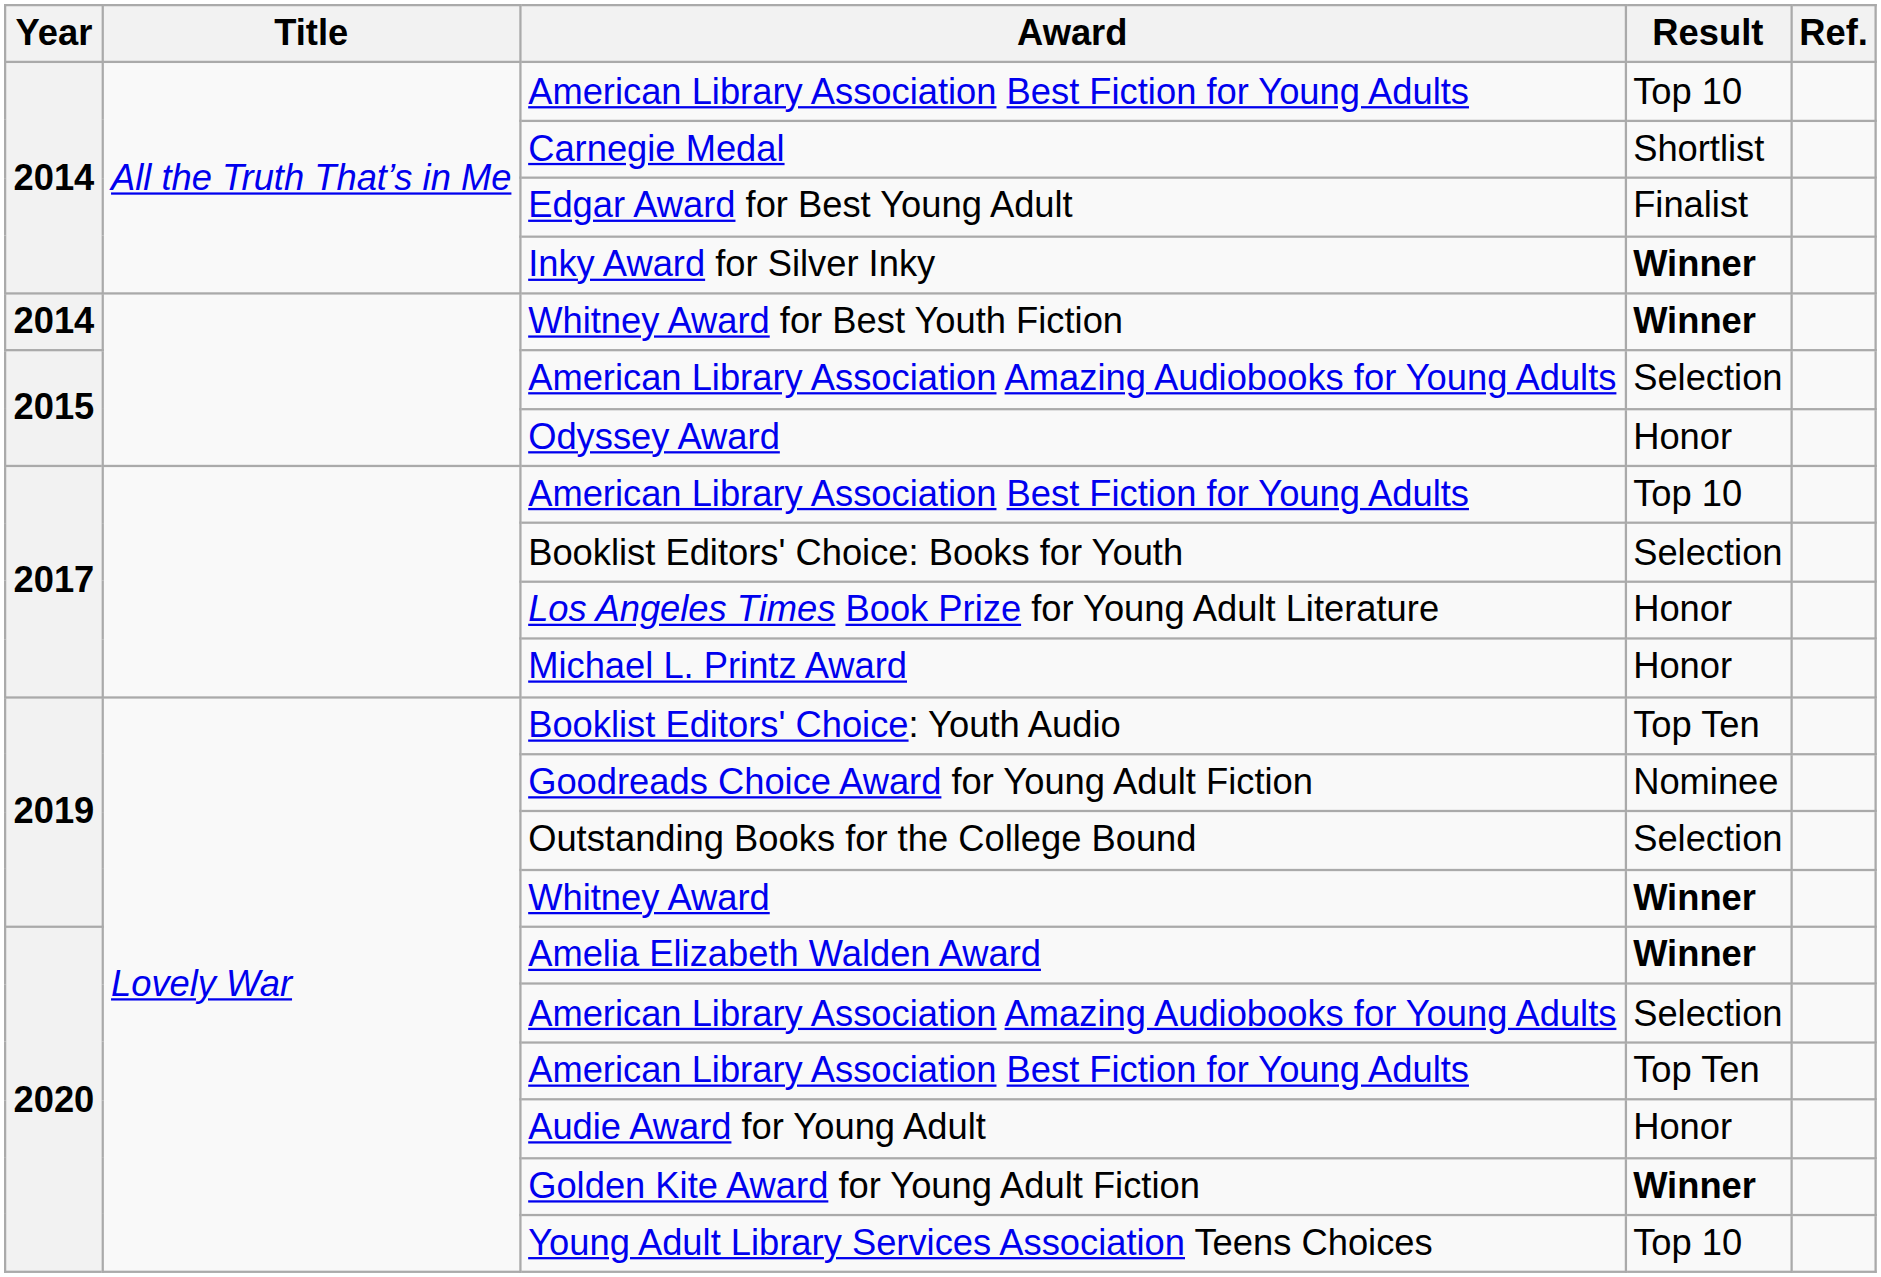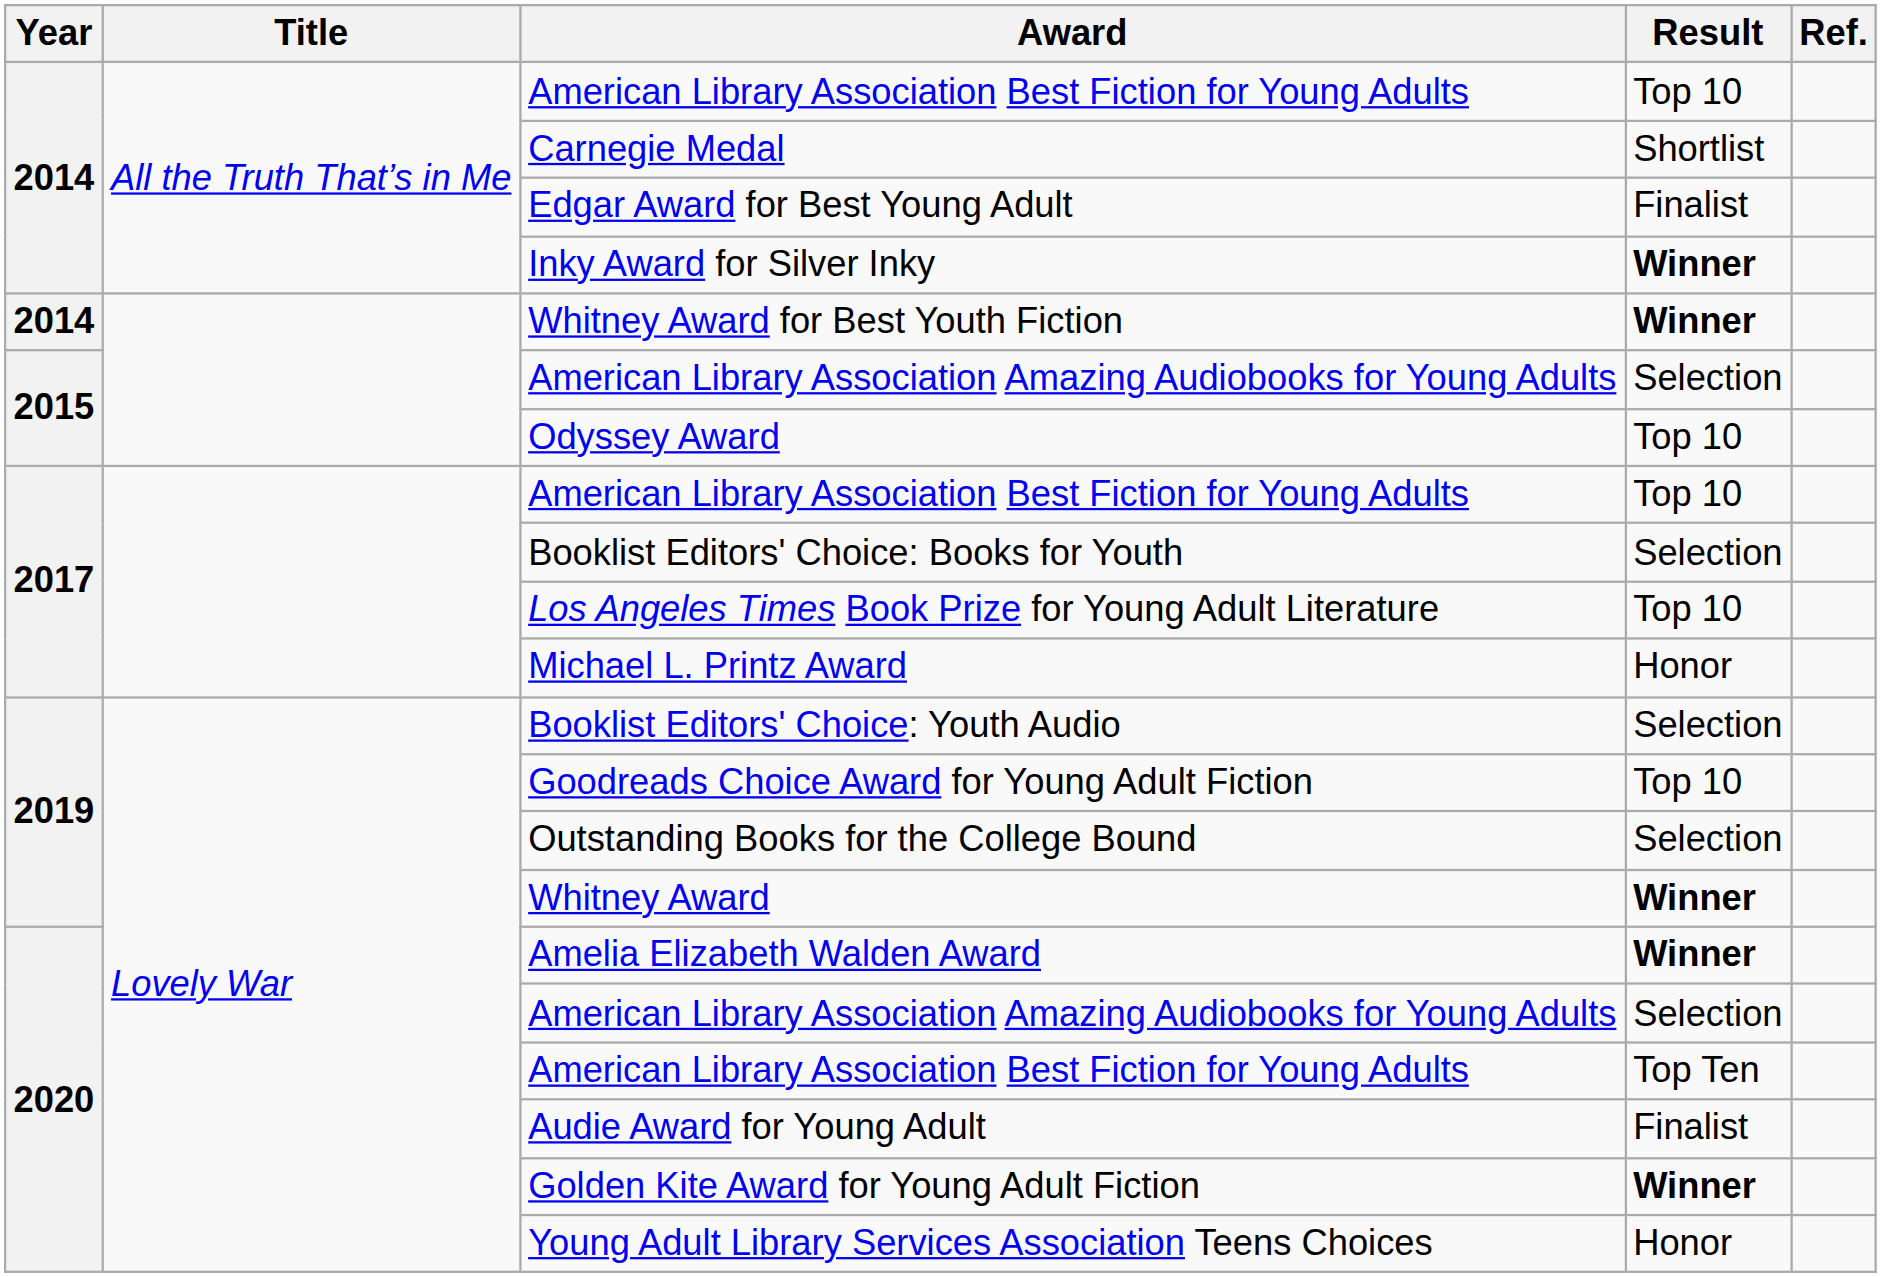Odyssey Award | Result: Honor -> Top 10
Los Angeles Times Book Prize for Young Adult Literature | Result: Honor -> Top 10
Booklist Editors' Choice: Youth Audio | Result: Top Ten -> Selection
Goodreads Choice Award for Young Adult Fiction | Result: Nominee -> Top 10
Audie Award for Young Adult | Result: Honor -> Finalist
Young Adult Library Services Association Teens Choices | Result: Top 10 -> Honor
